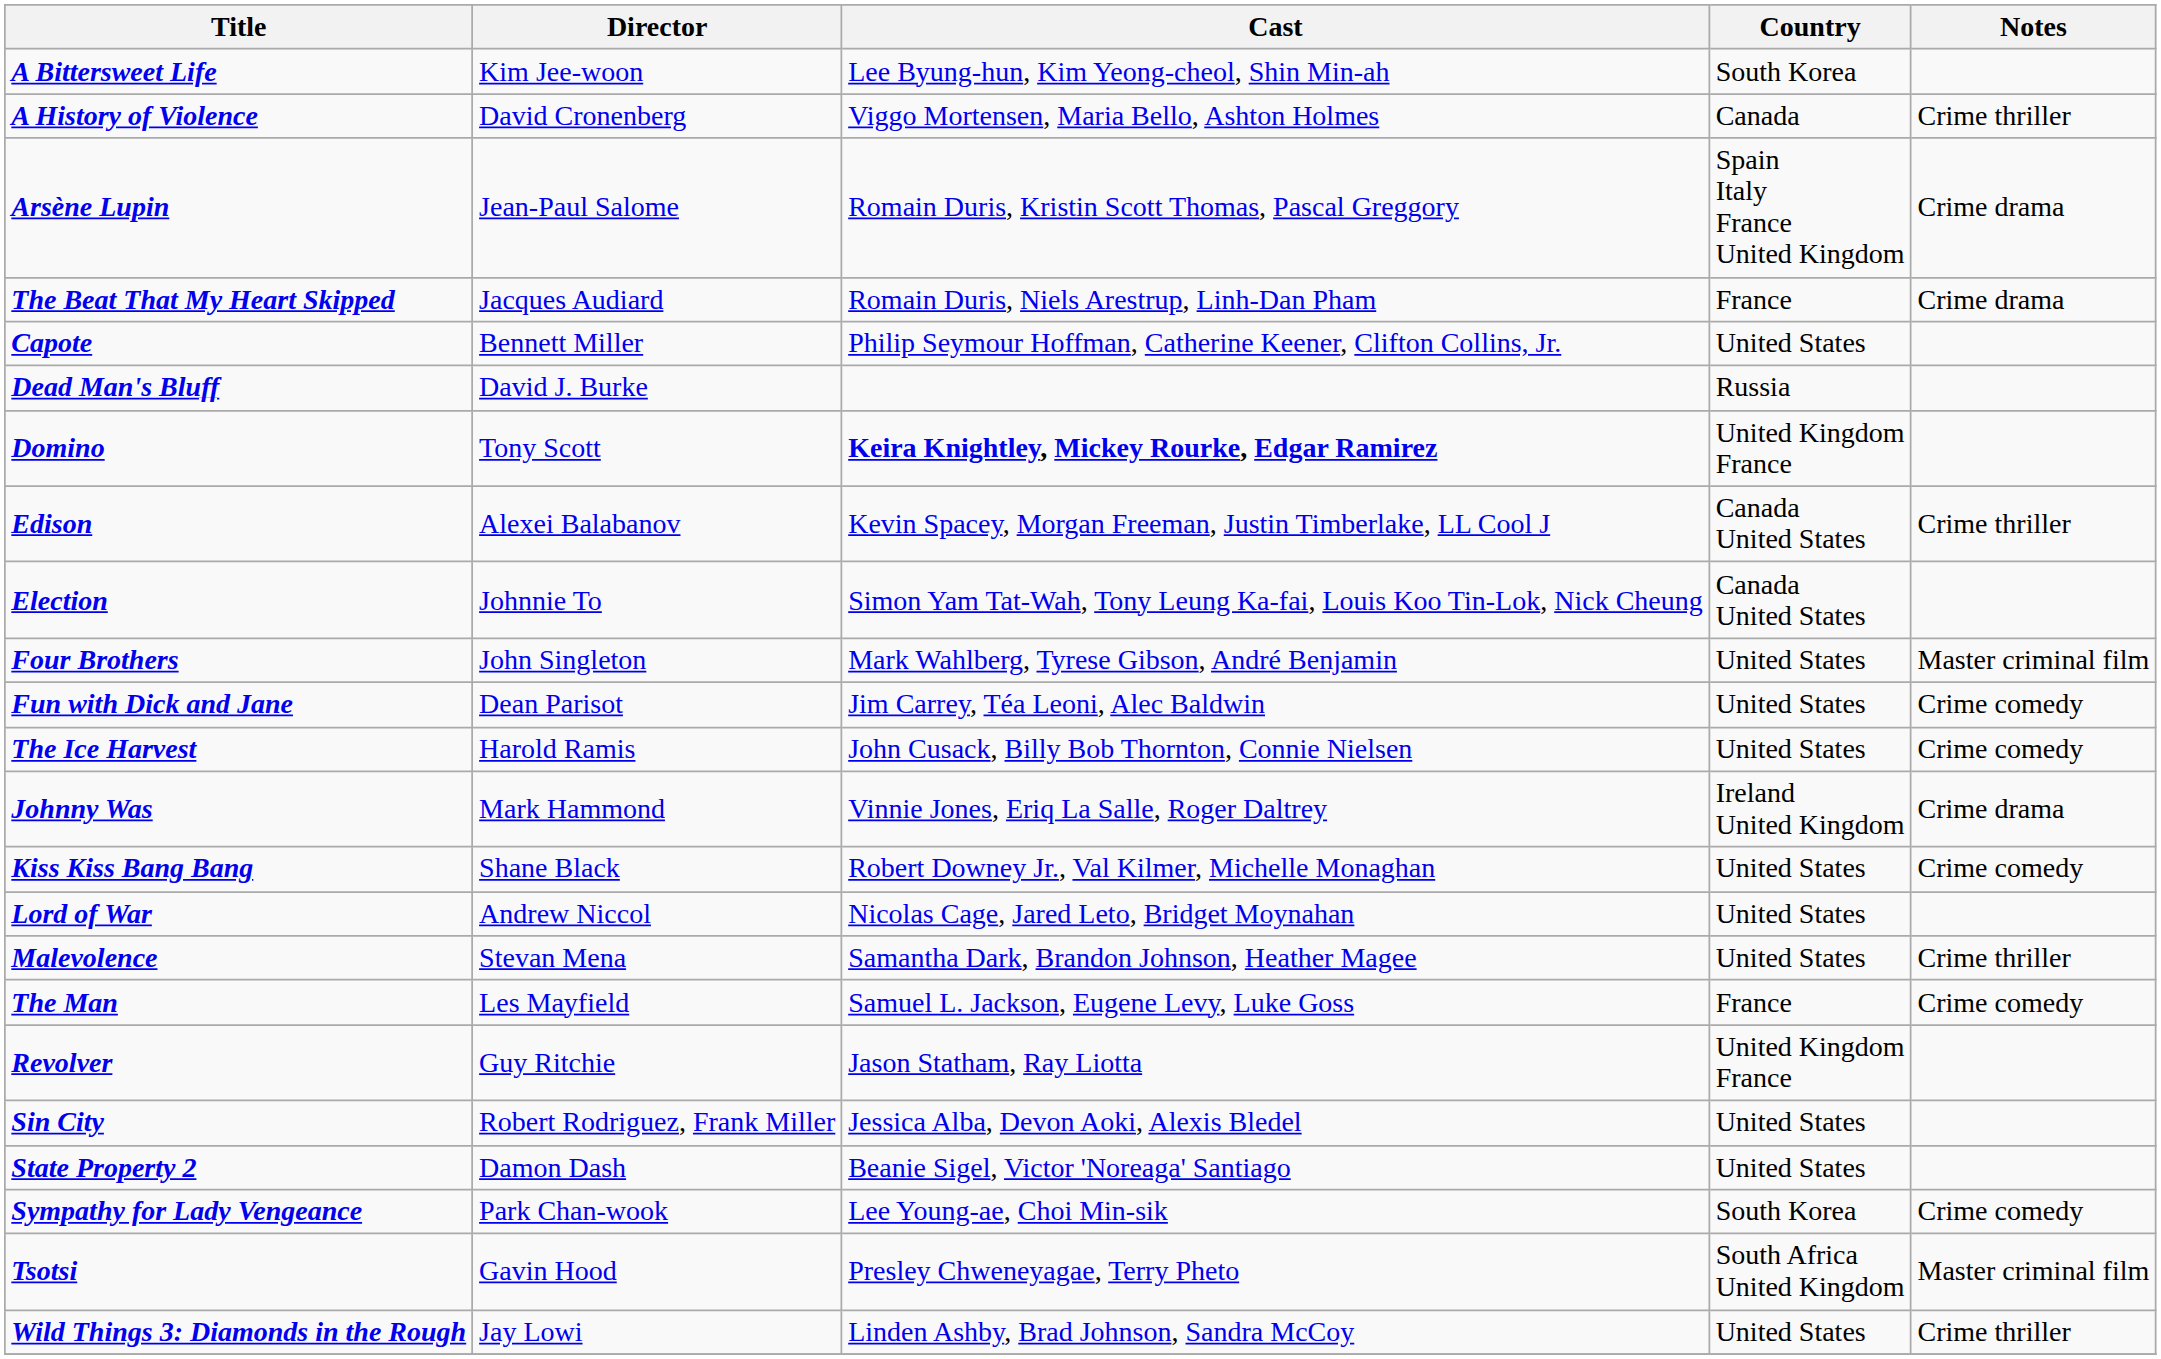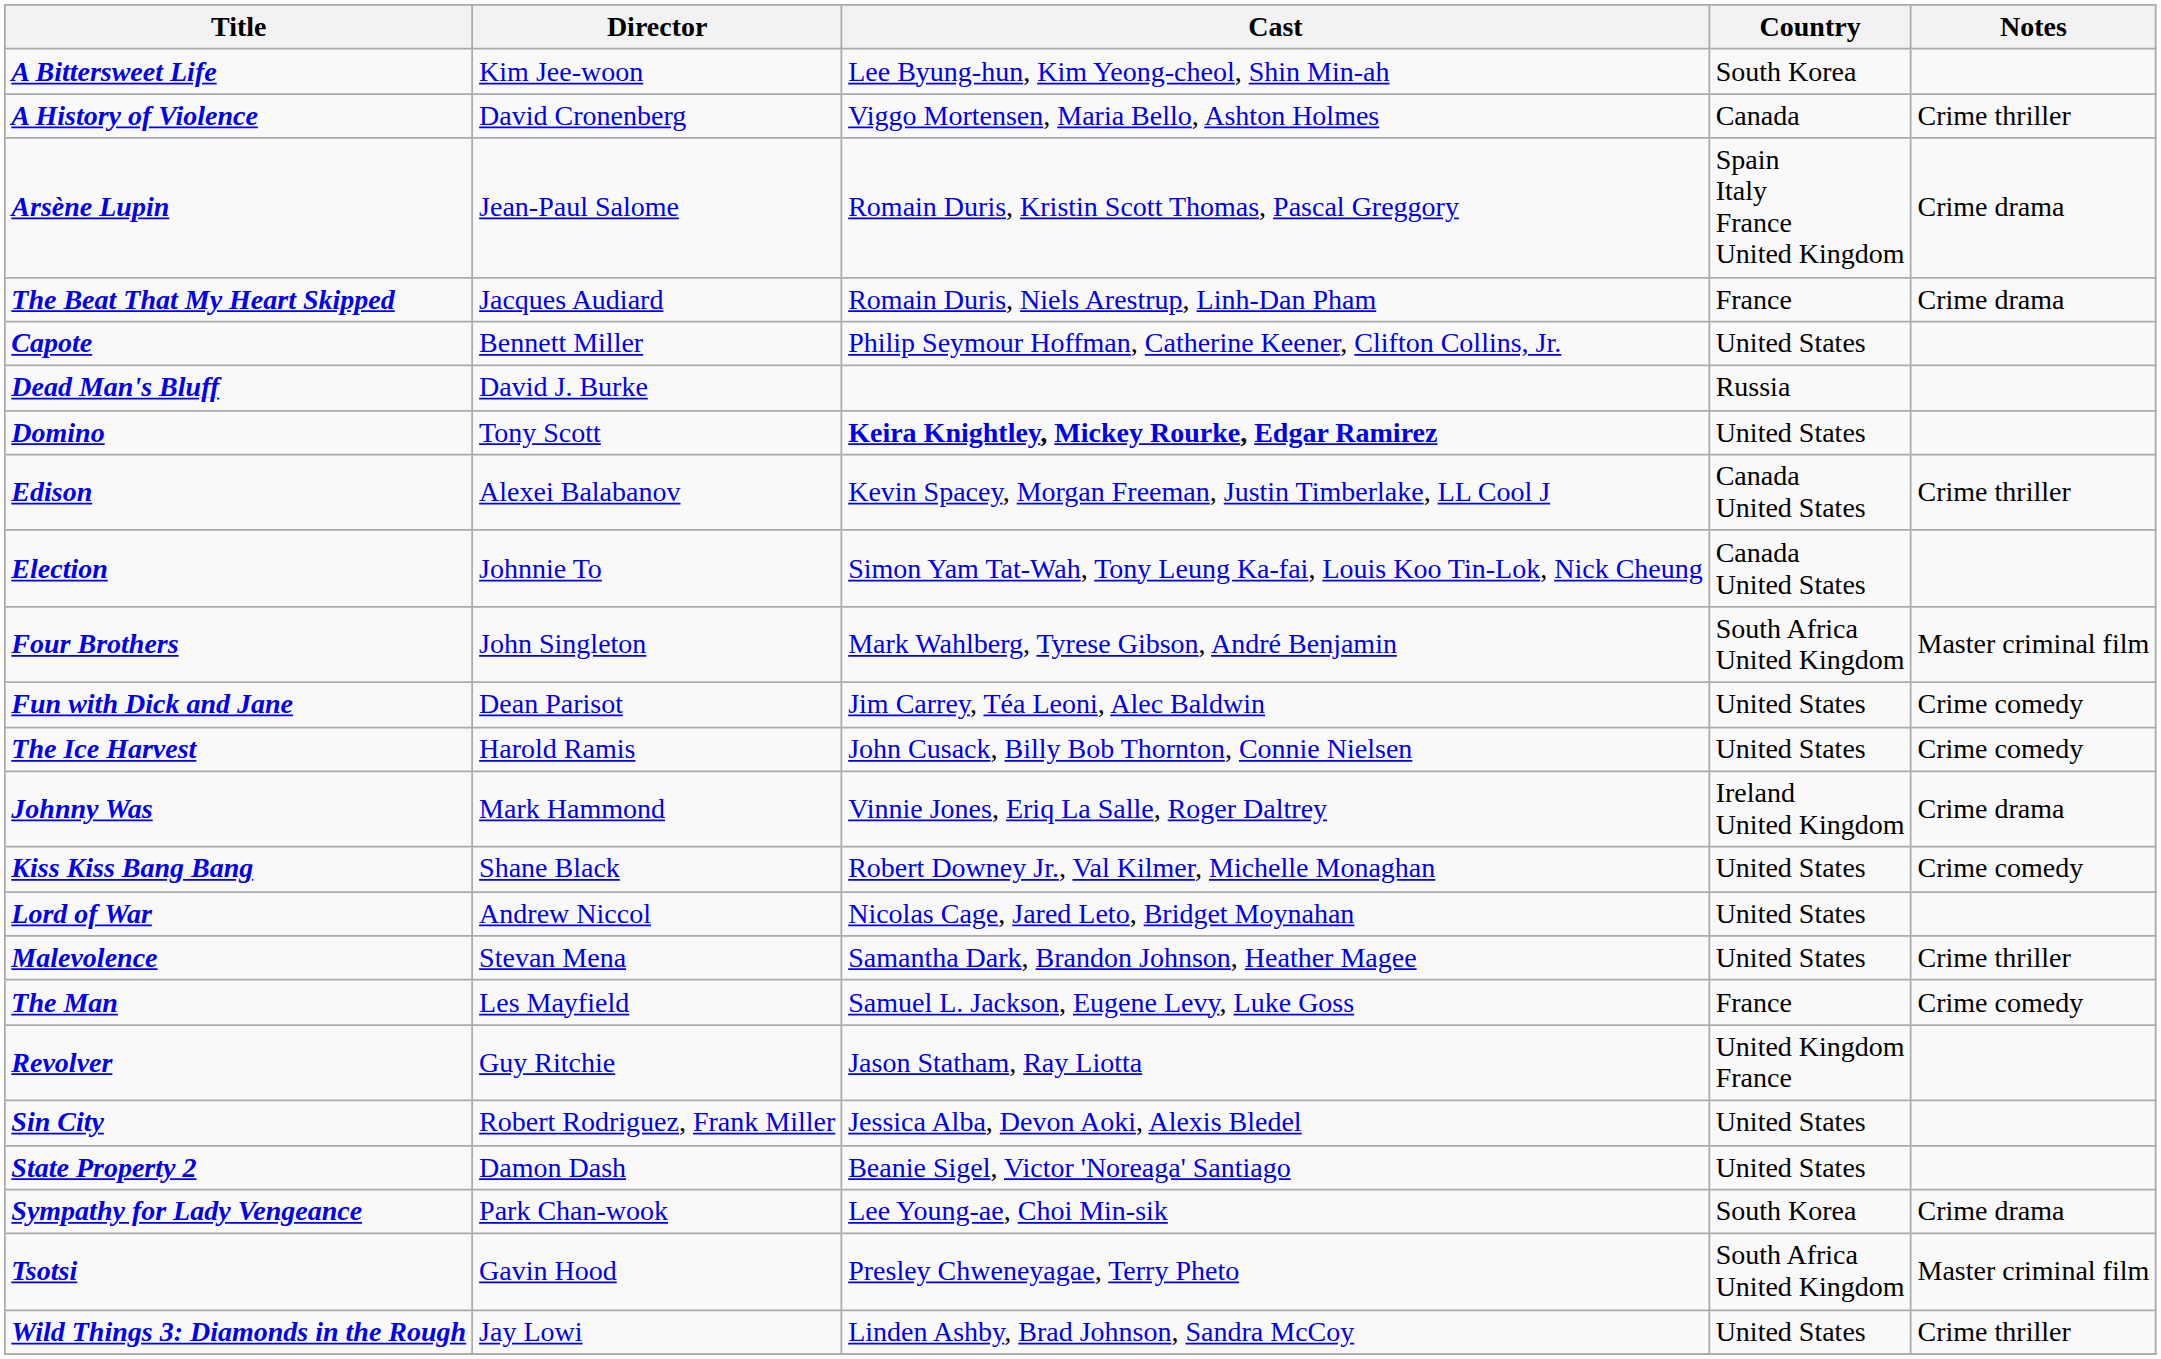Domino | Country: United Kingdom France -> United States
Four Brothers | Country: United States -> South Africa United Kingdom
Sympathy for Lady Vengeance | Notes: Crime comedy -> Crime drama
